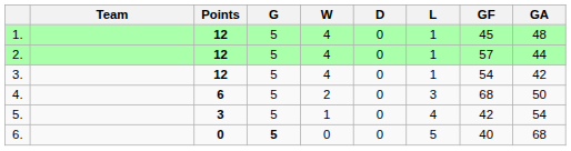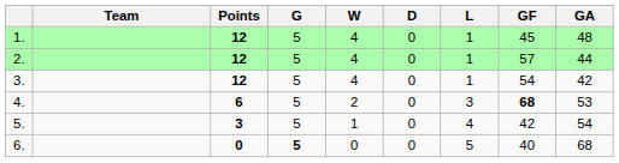4. | GF: normal -> bold
4. | GA: 50 -> 53
